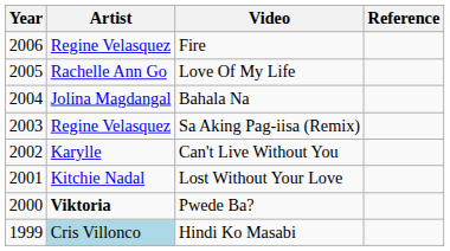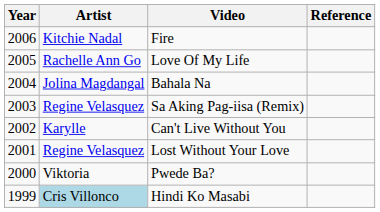Fire | Artist: Regine Velasquez -> Kitchie Nadal
Lost Without Your Love | Artist: Kitchie Nadal -> Regine Velasquez
Pwede Ba? | Artist: bold -> normal
